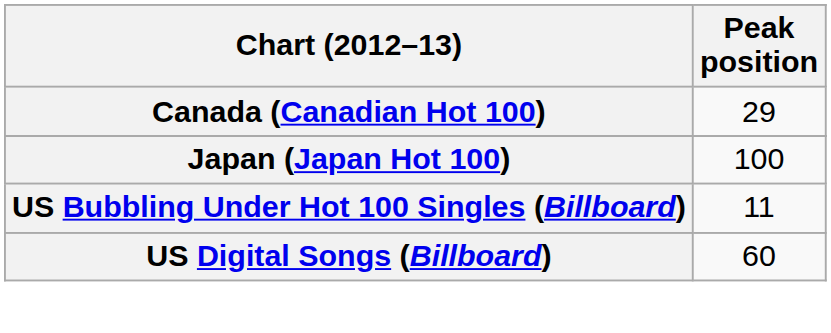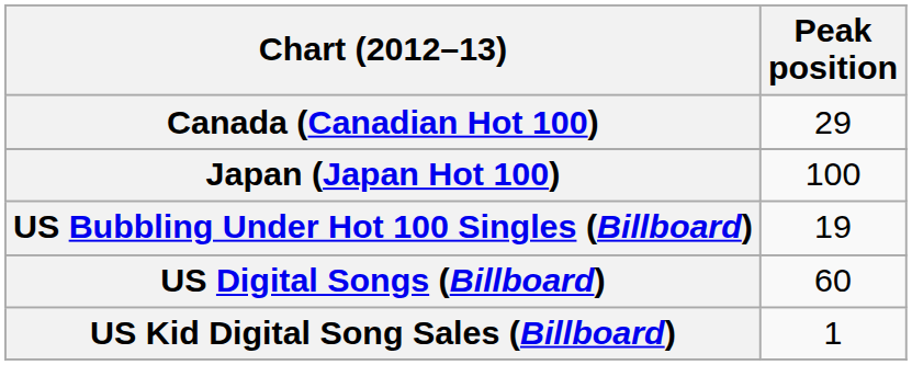US Bubbling Under Hot 100 Singles (Billboard) | Peak position: 11 -> 19
+ row: US Kid Digital Song Sales (Billboard) | 1
